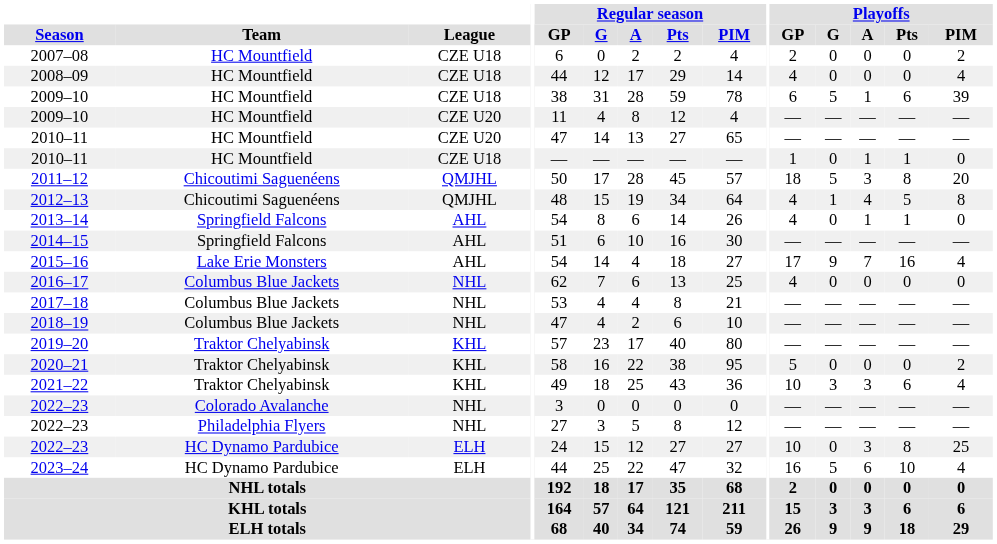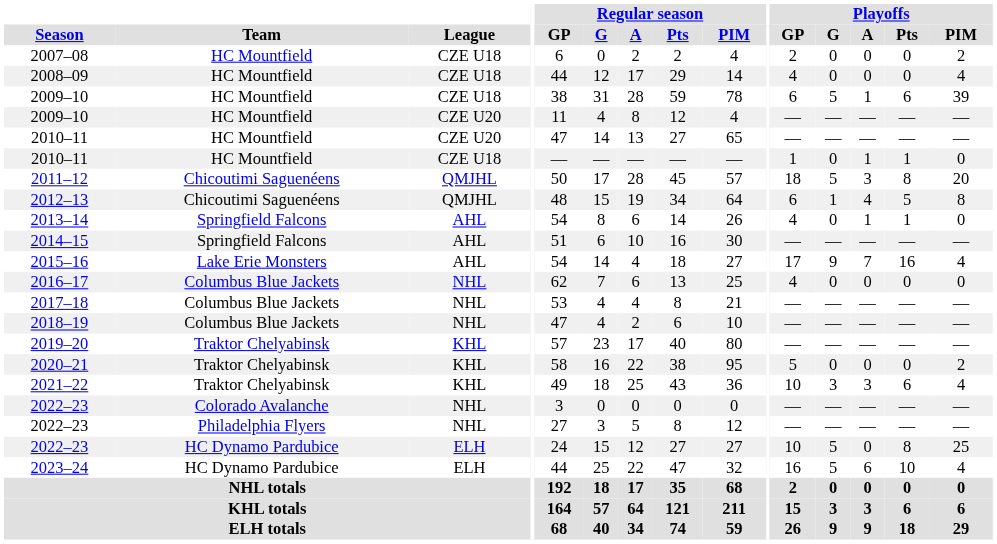2012–13 | Playoffs / GP: 4 -> 6
2022–23 / ELH | Playoffs / G: 0 -> 5
2022–23 / ELH | Playoffs / A: 3 -> 0
